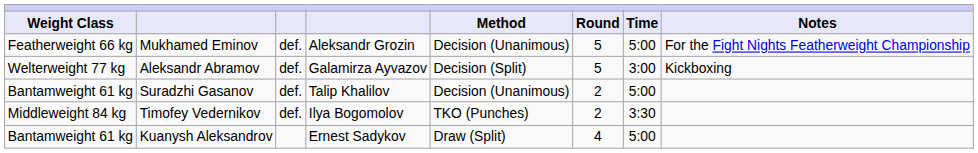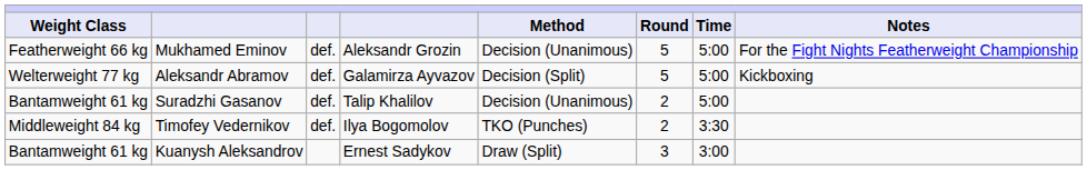Aleksandr Abramov | Time: 3:00 -> 5:00
Kuanysh Aleksandrov | Round: 4 -> 3
Kuanysh Aleksandrov | Time: 5:00 -> 3:00
